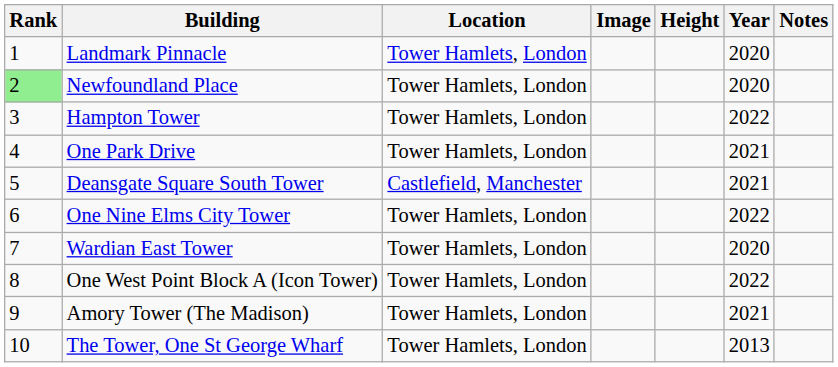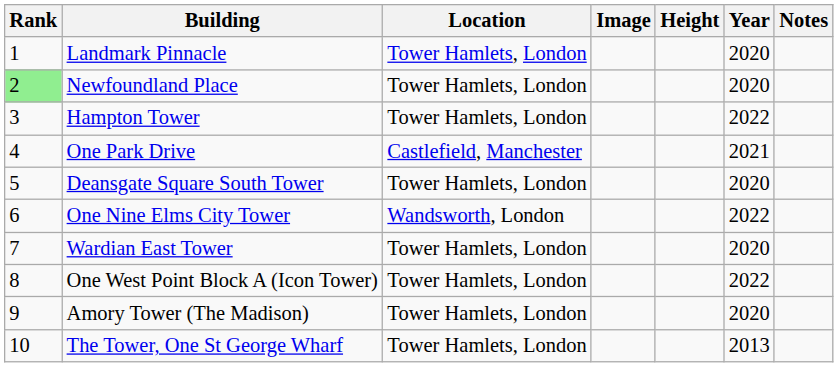One Park Drive | Location: Tower Hamlets, London -> Castlefield, Manchester
Deansgate Square South Tower | Location: Castlefield, Manchester -> Tower Hamlets, London
Deansgate Square South Tower | Year: 2021 -> 2020
One Nine Elms City Tower | Location: Tower Hamlets, London -> Wandsworth, London
Amory Tower (The Madison) | Year: 2021 -> 2020
